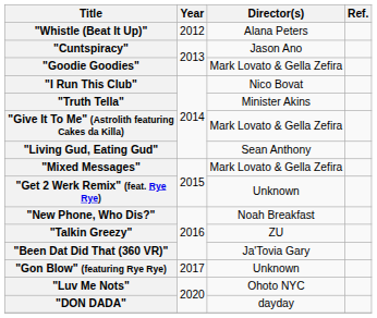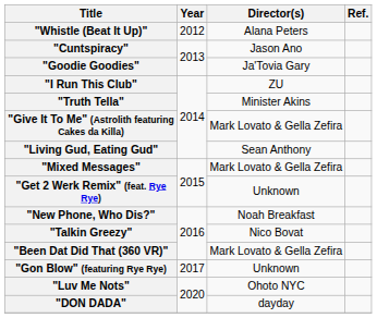"Goodie Goodies" | Director(s): Mark Lovato & Gella Zefira -> Ja'Tovia Gary
"I Run This Club" | Director(s): Nico Bovat -> ZU
"Talkin Greezy" | Director(s): ZU -> Nico Bovat
"Been Dat Did That (360 VR)" | Director(s): Ja'Tovia Gary -> Mark Lovato & Gella Zefira
